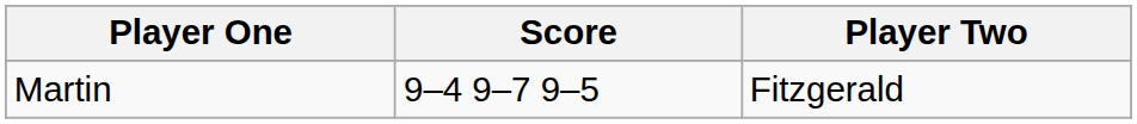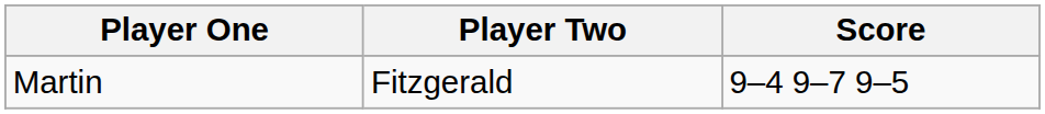columns swapped: Player Two <-> Score
